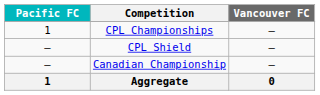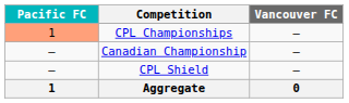CPL Championships | Pacific FC: no background -> lightsalmon background
rows swapped: CPL Shield <-> Canadian Championship
